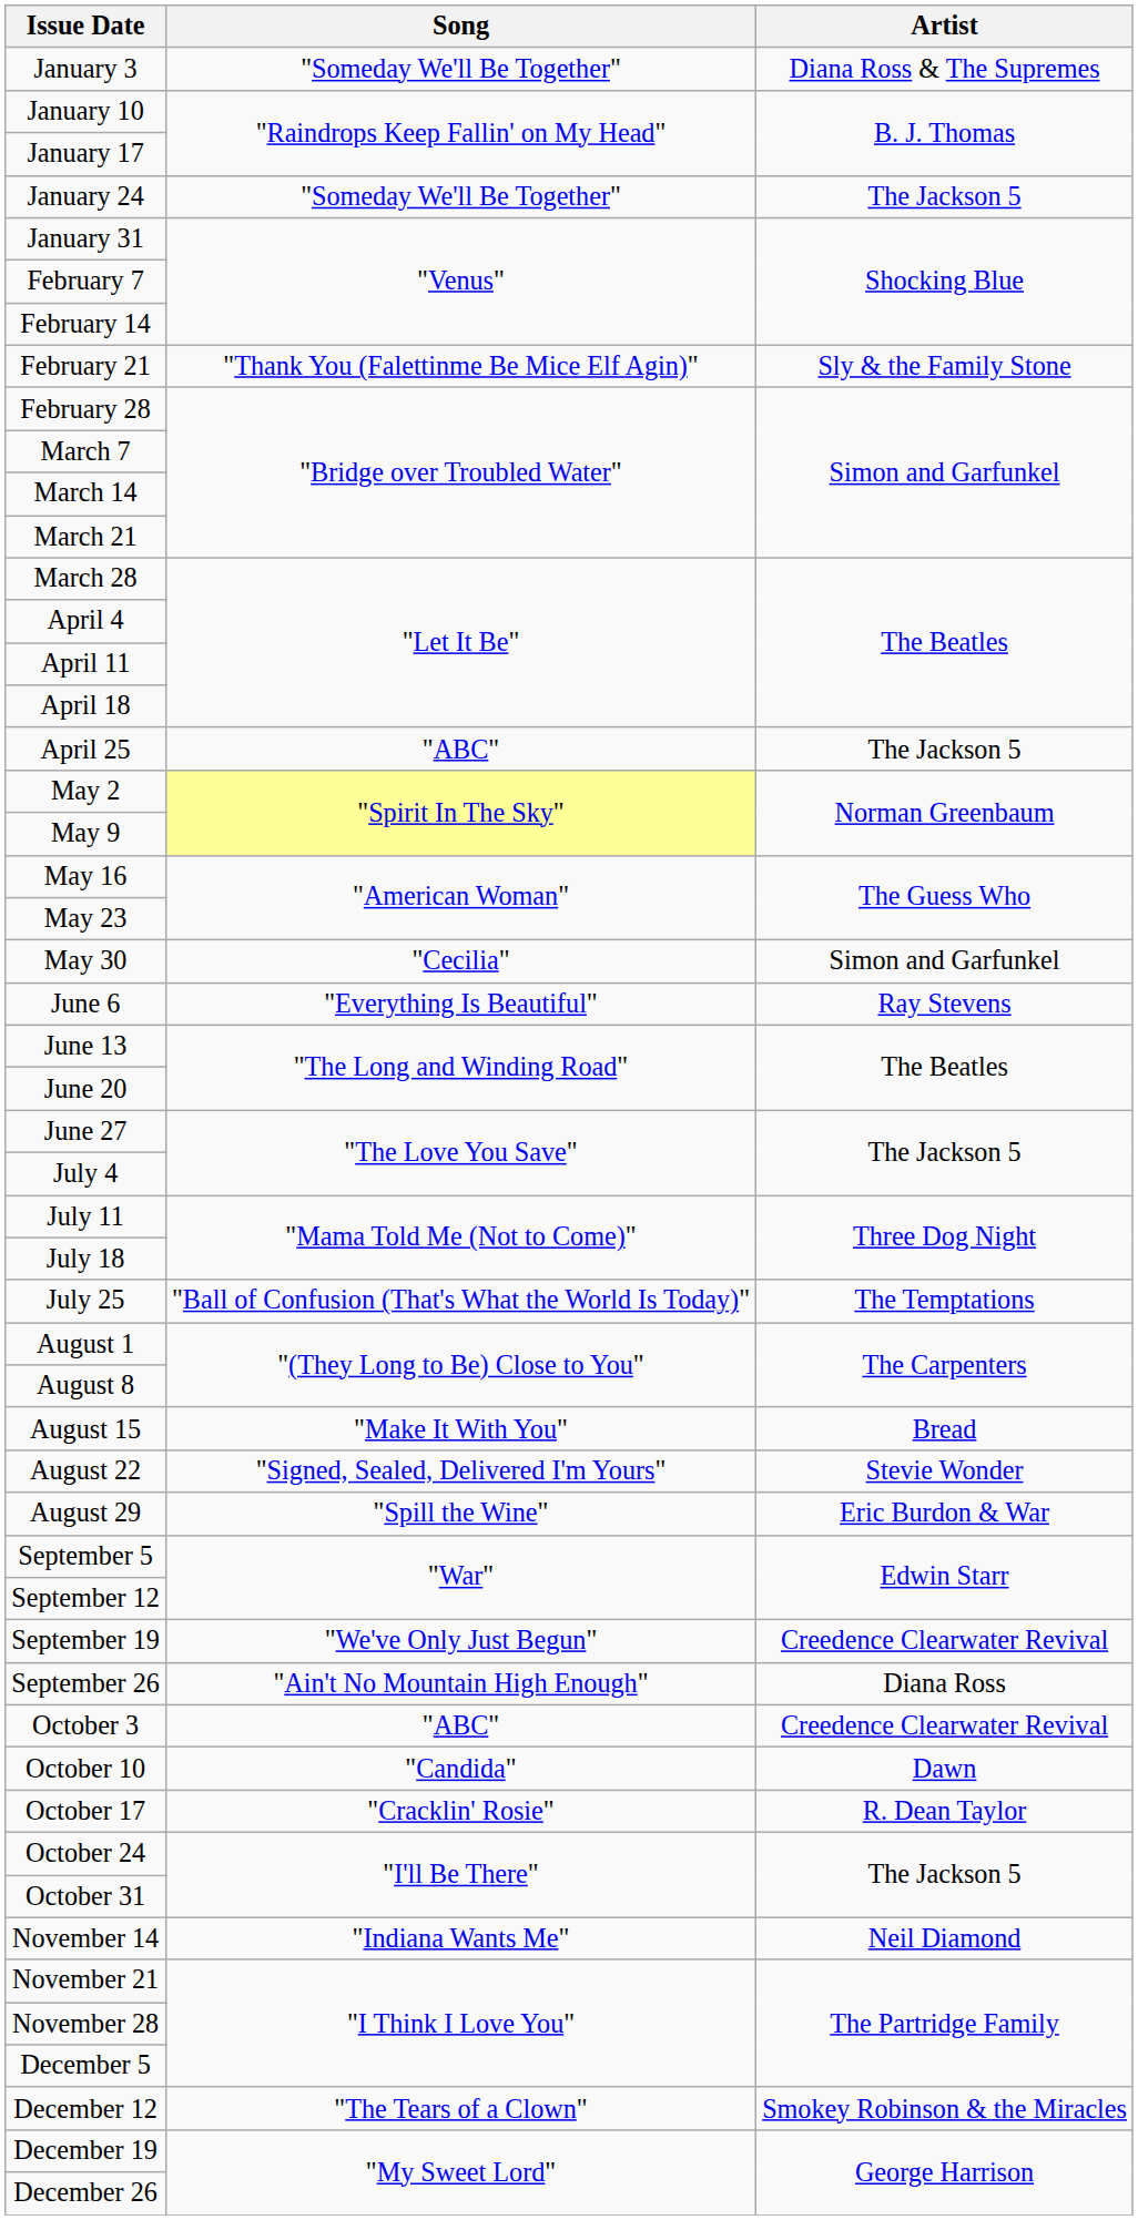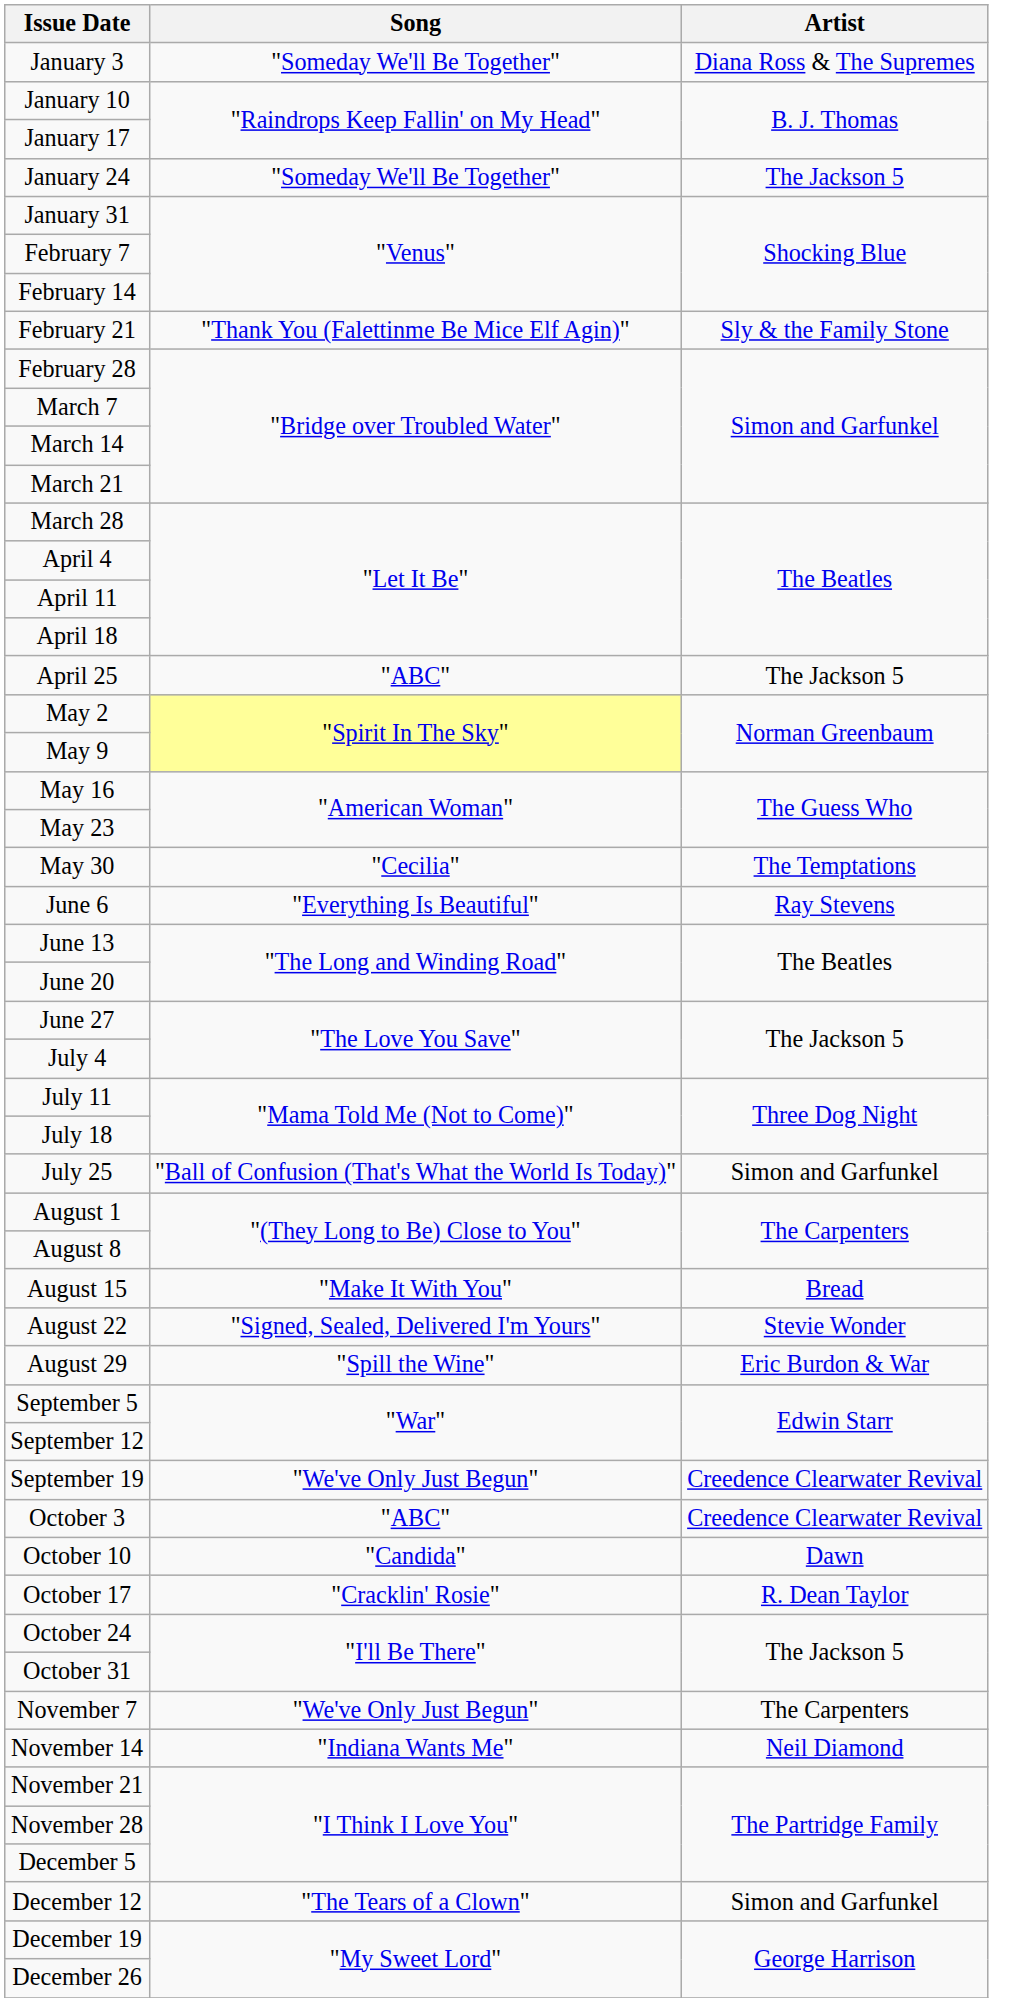May 30 | Artist: Simon and Garfunkel -> The Temptations
July 25 | Artist: The Temptations -> Simon and Garfunkel
- row: September 26 | "Ain't No Mountain High Enough" | Diana Ross
+ row: November 7 | "We've Only Just Begun" | The Carpenters
December 12 | Artist: Smokey Robinson & the Miracles -> Simon and Garfunkel
